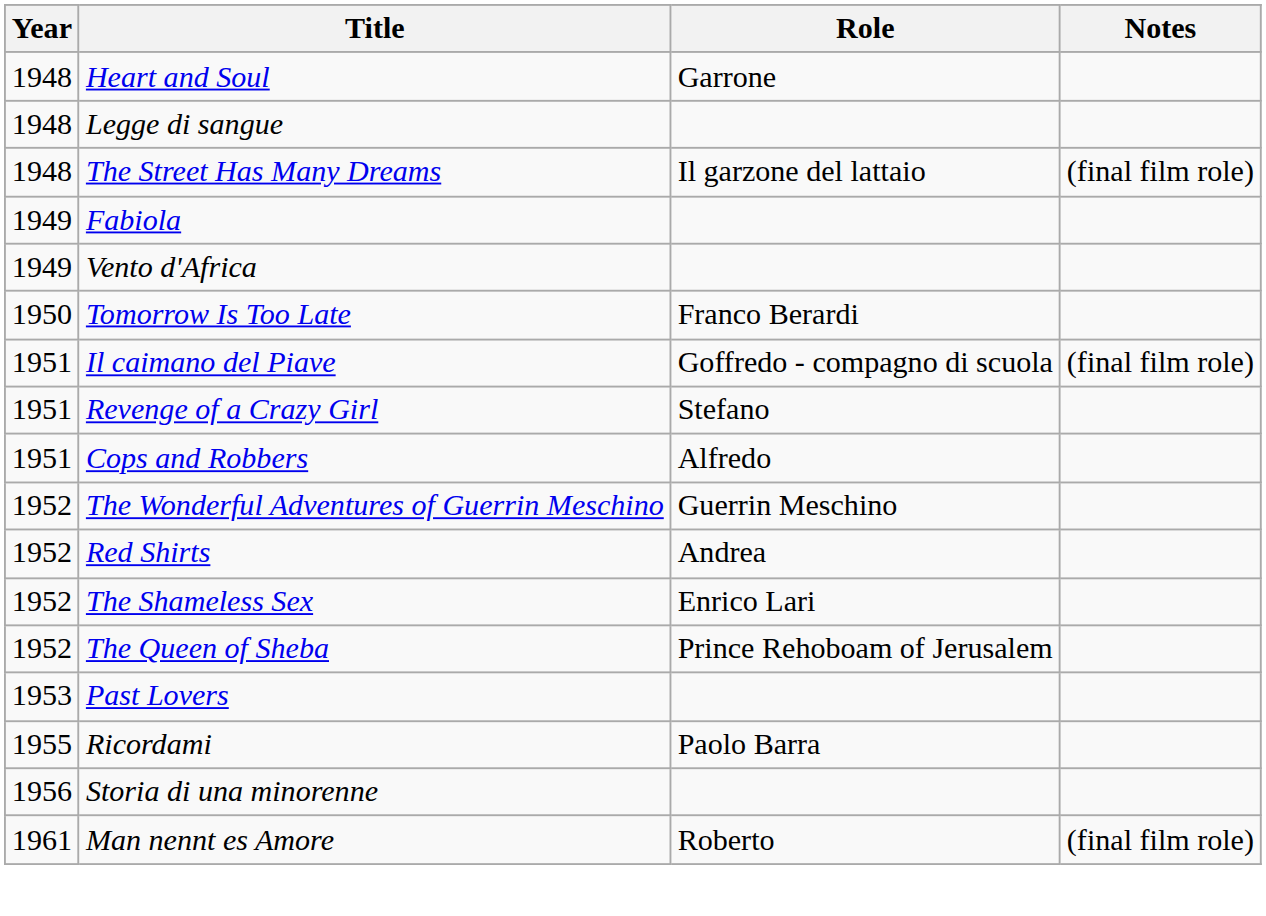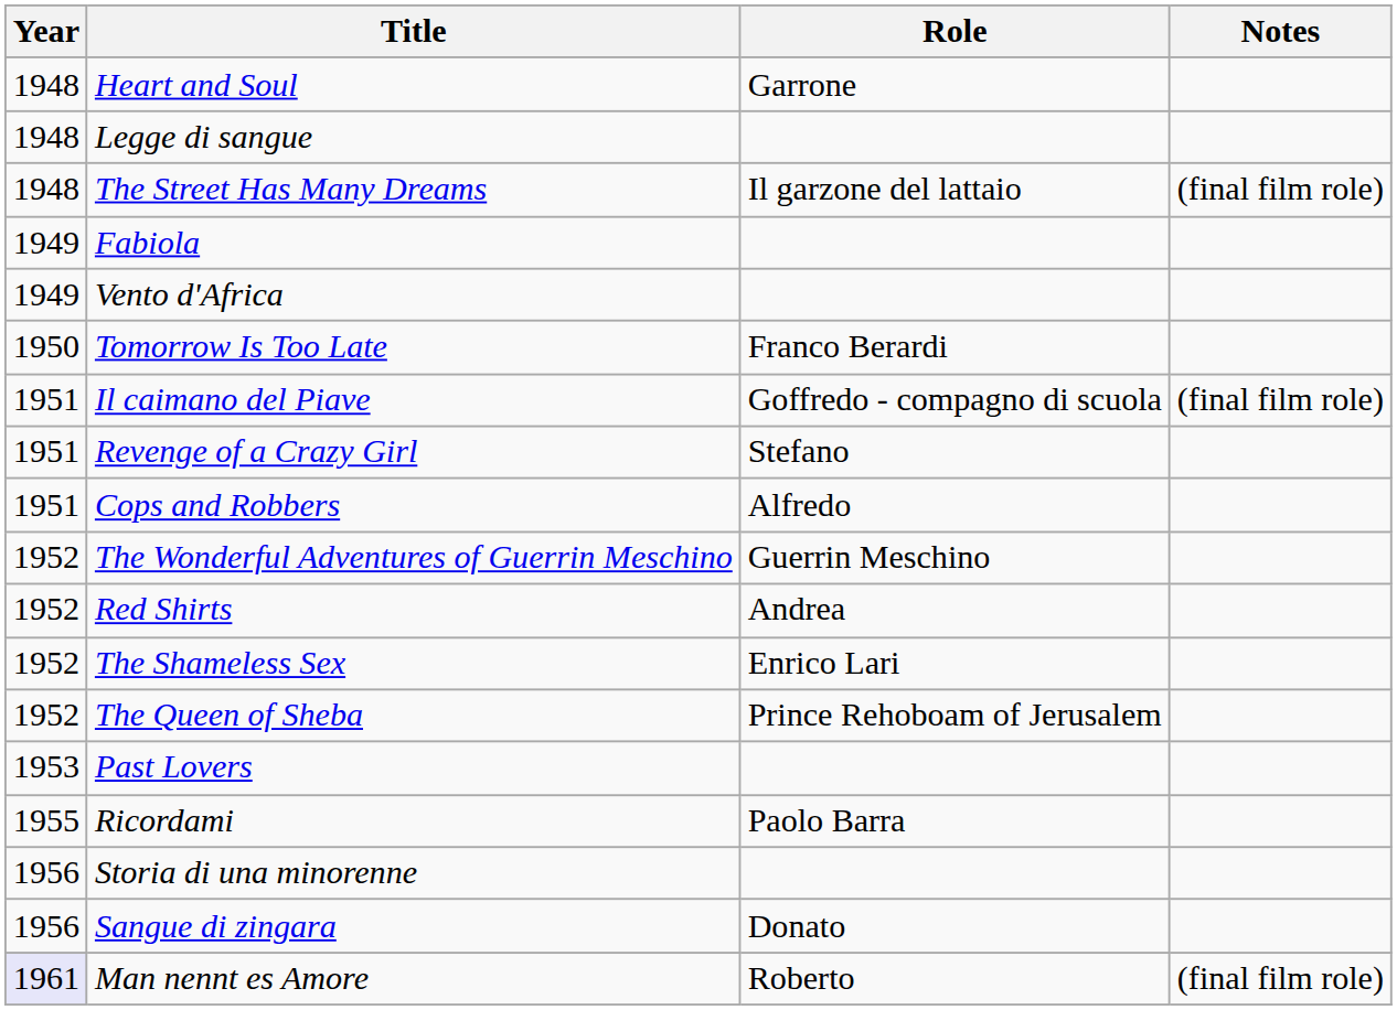+ row: 1956 | Sangue di zingara | Donato
Man nennt es Amore | Year: no background -> lavender background
